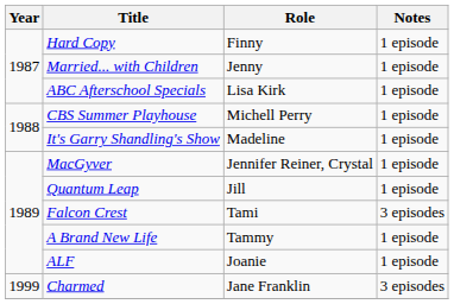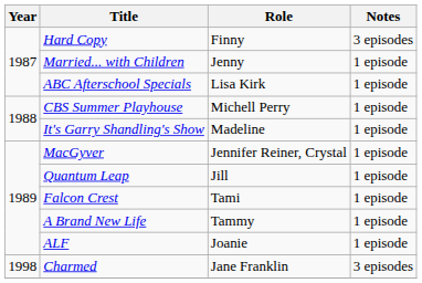Hard Copy | Notes: 1 episode -> 3 episodes
Falcon Crest | Notes: 3 episodes -> 1 episode
Charmed | Year: 1999 -> 1998
